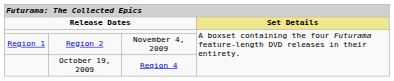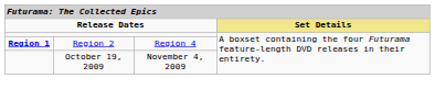Region 2 | column 1: normal -> bold
Region 2 | column 3: November 4, 2009 -> Region 4
October 19, 2009 | column 3: Region 4 -> November 4, 2009
